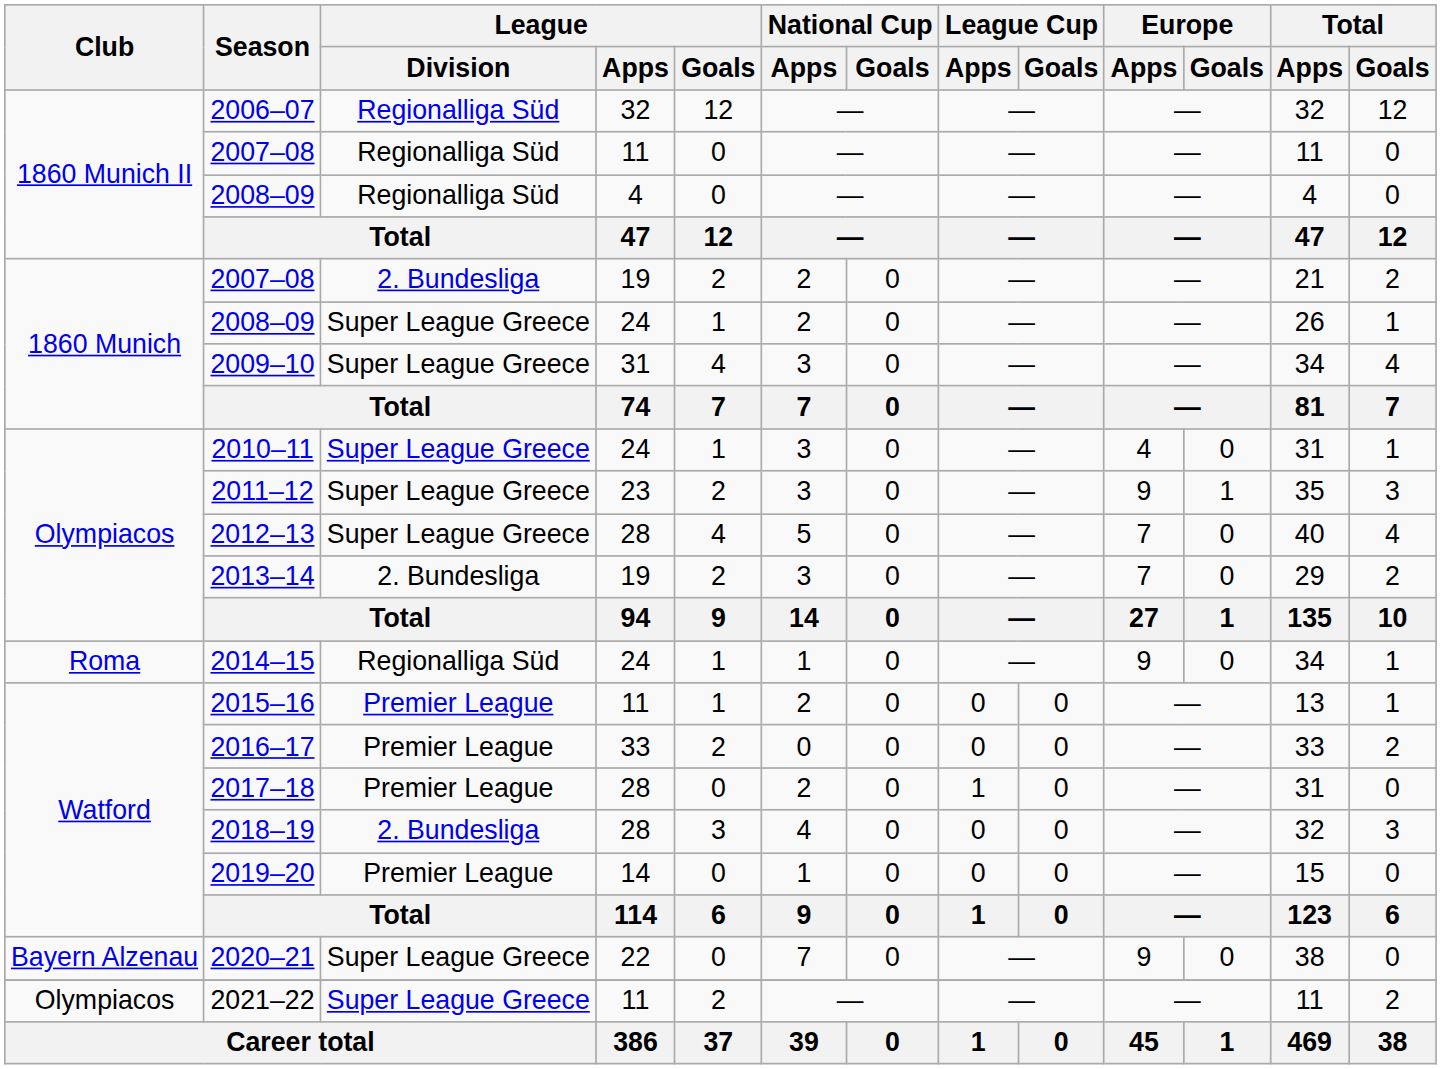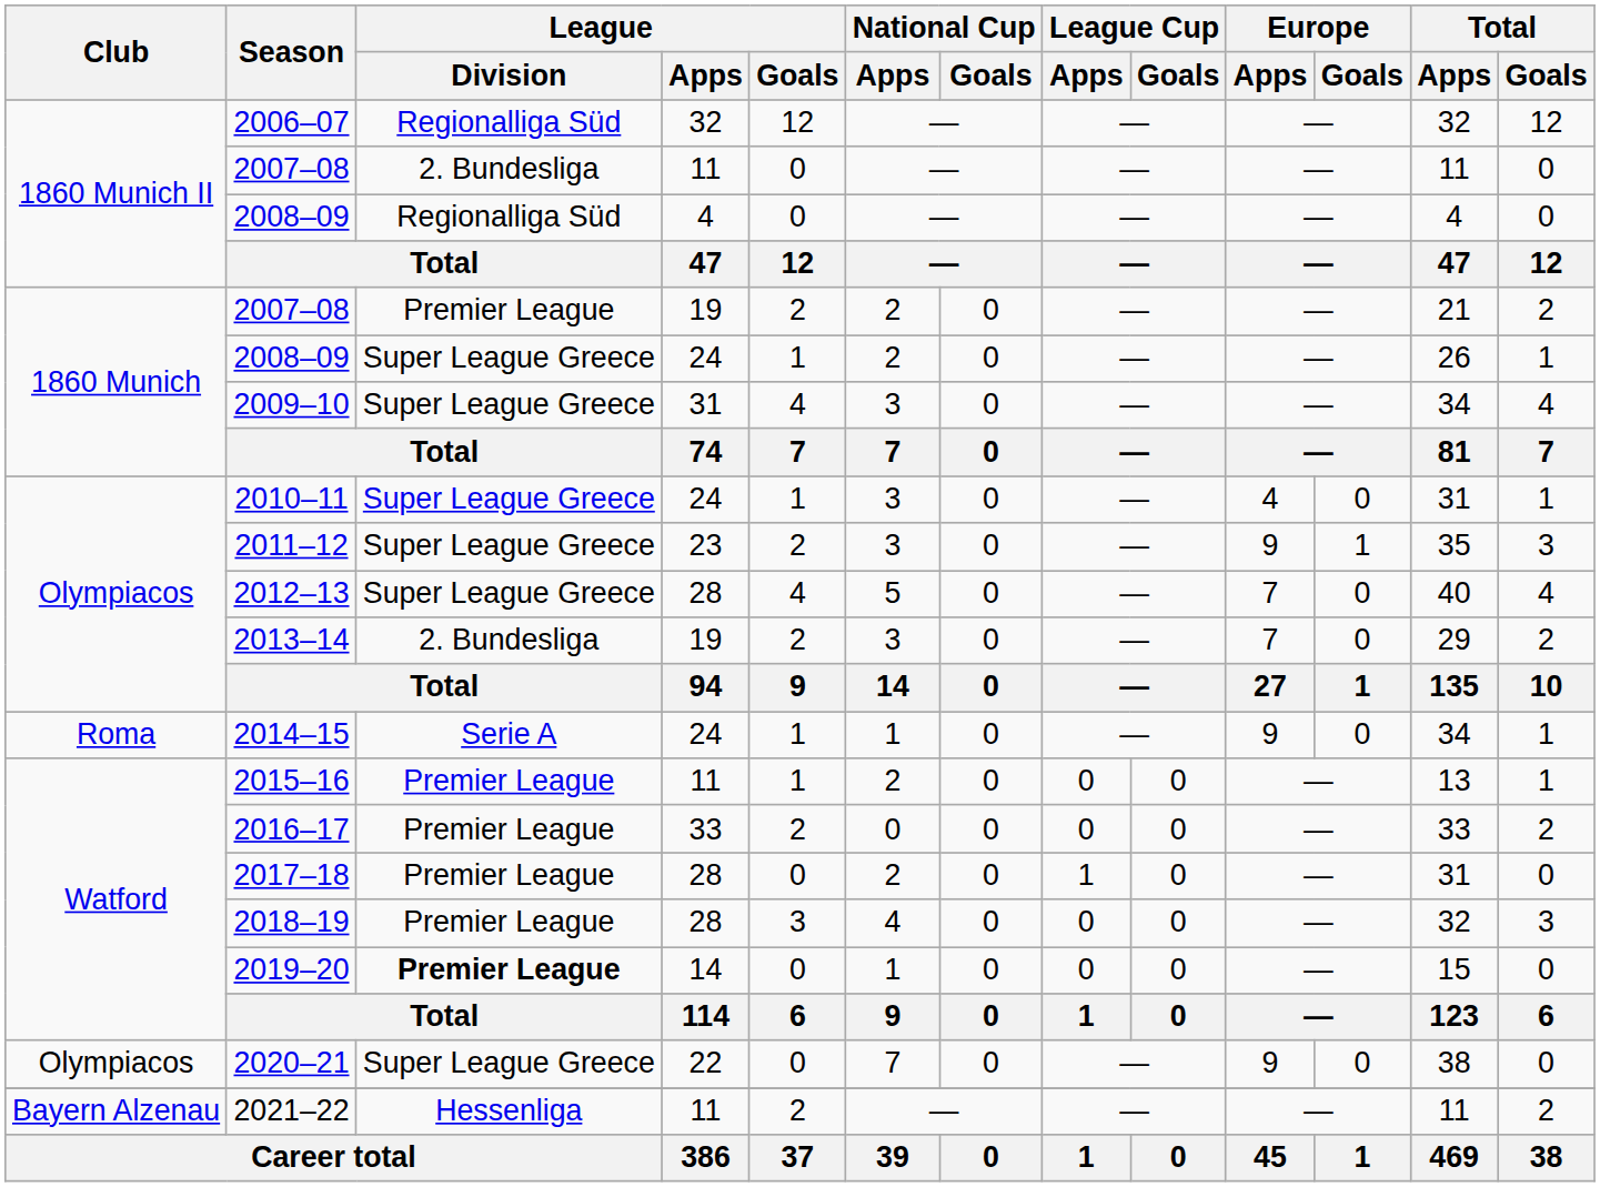2007–08 / 11 | League / Division: Regionalliga Süd -> 2. Bundesliga
2007–08 / 19 | League / Division: 2. Bundesliga -> Premier League
2014–15 | League / Division: Regionalliga Süd -> Serie A
2018–19 | League / Division: 2. Bundesliga -> Premier League
2019–20 | League / Division: normal -> bold
2020–21 | Club: Bayern Alzenau -> Olympiacos
2021–22 | Club: Olympiacos -> Bayern Alzenau
2021–22 | League / Division: Super League Greece -> Hessenliga
